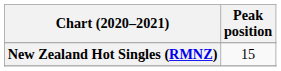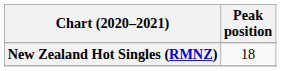New Zealand Hot Singles (RMNZ) | Peak position: 15 -> 18
